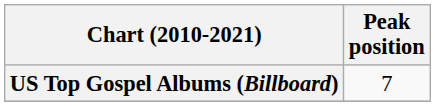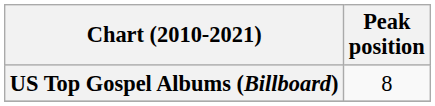US Top Gospel Albums (Billboard) | Peak position: 7 -> 8
